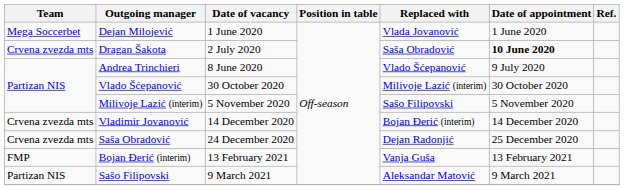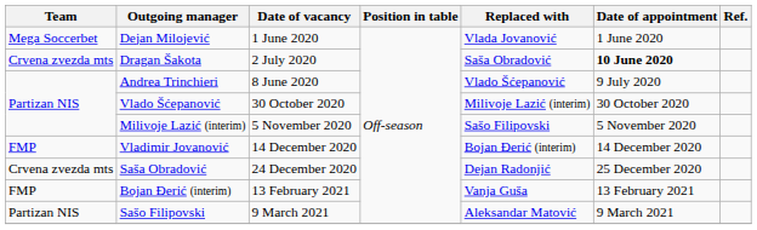Vladimir Jovanović | Team: Crvena zvezda mts -> FMP
